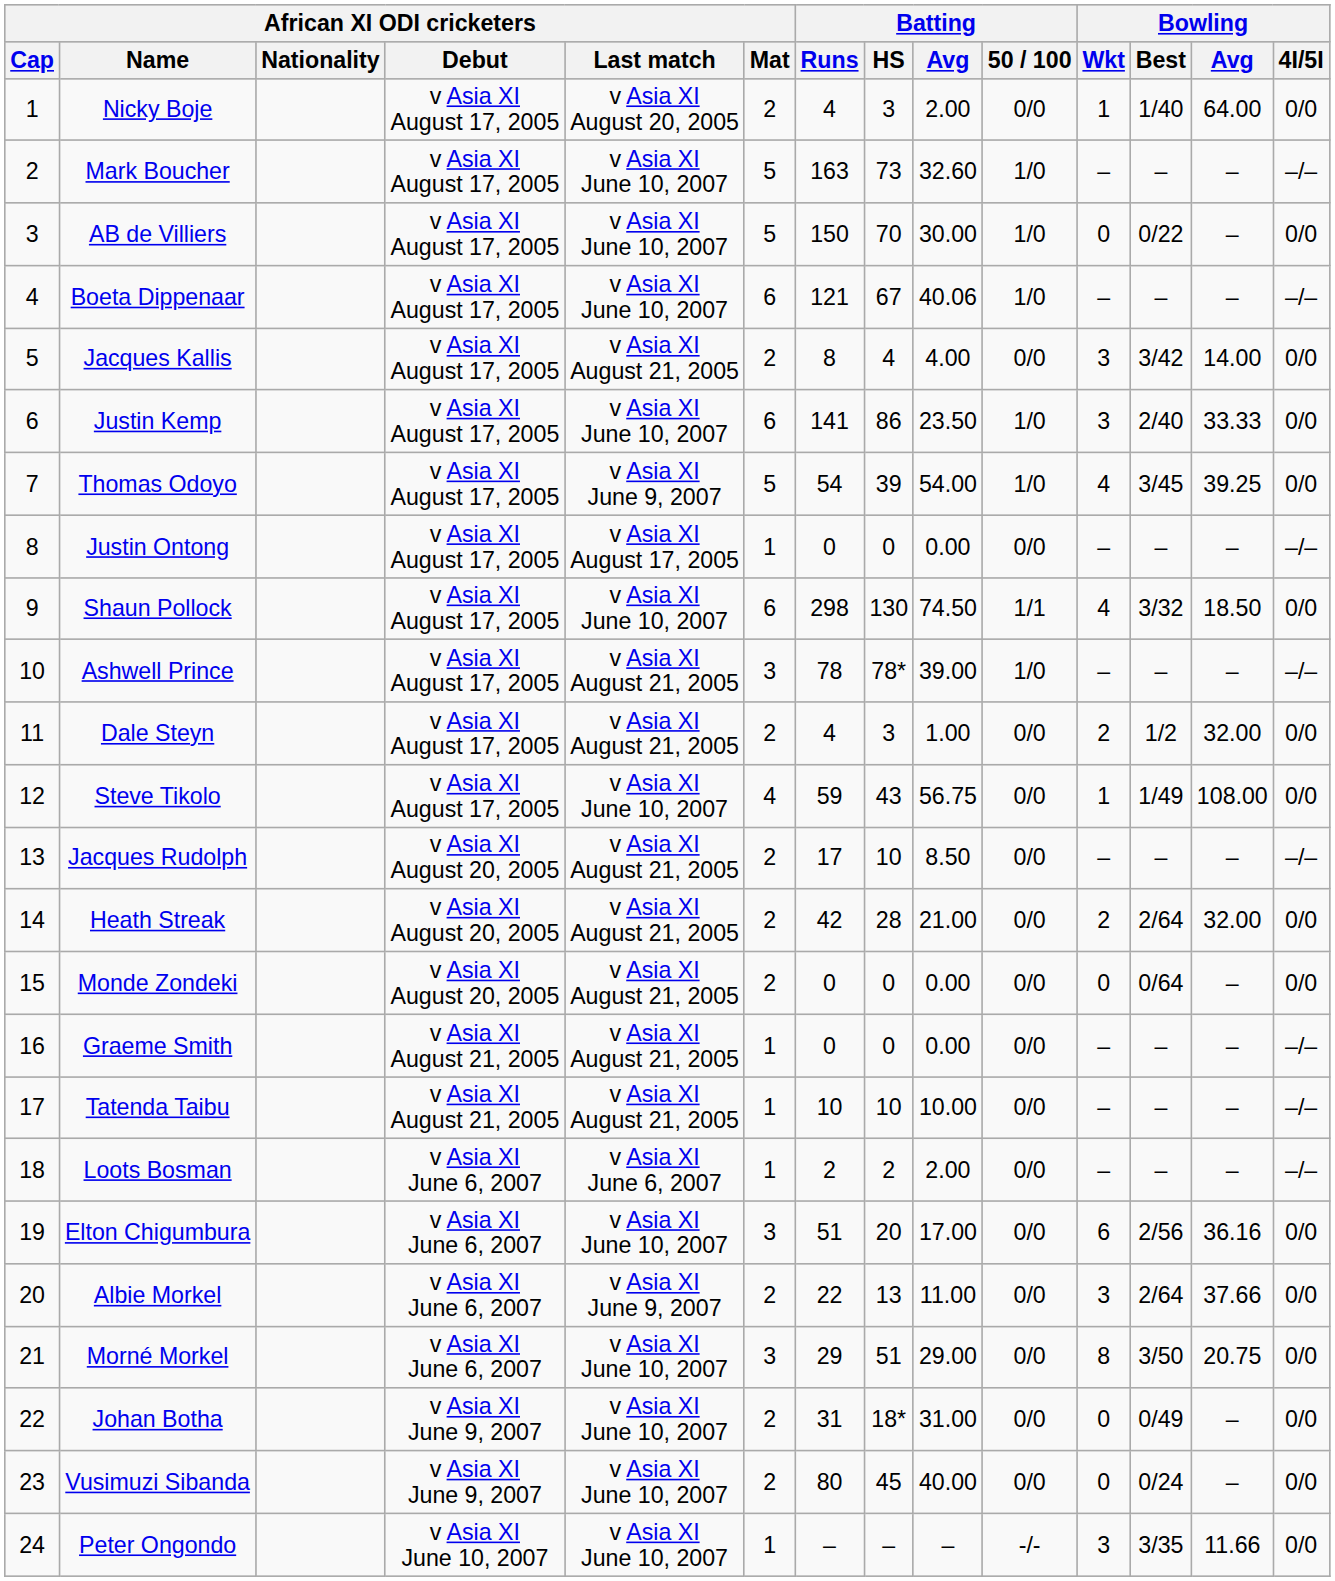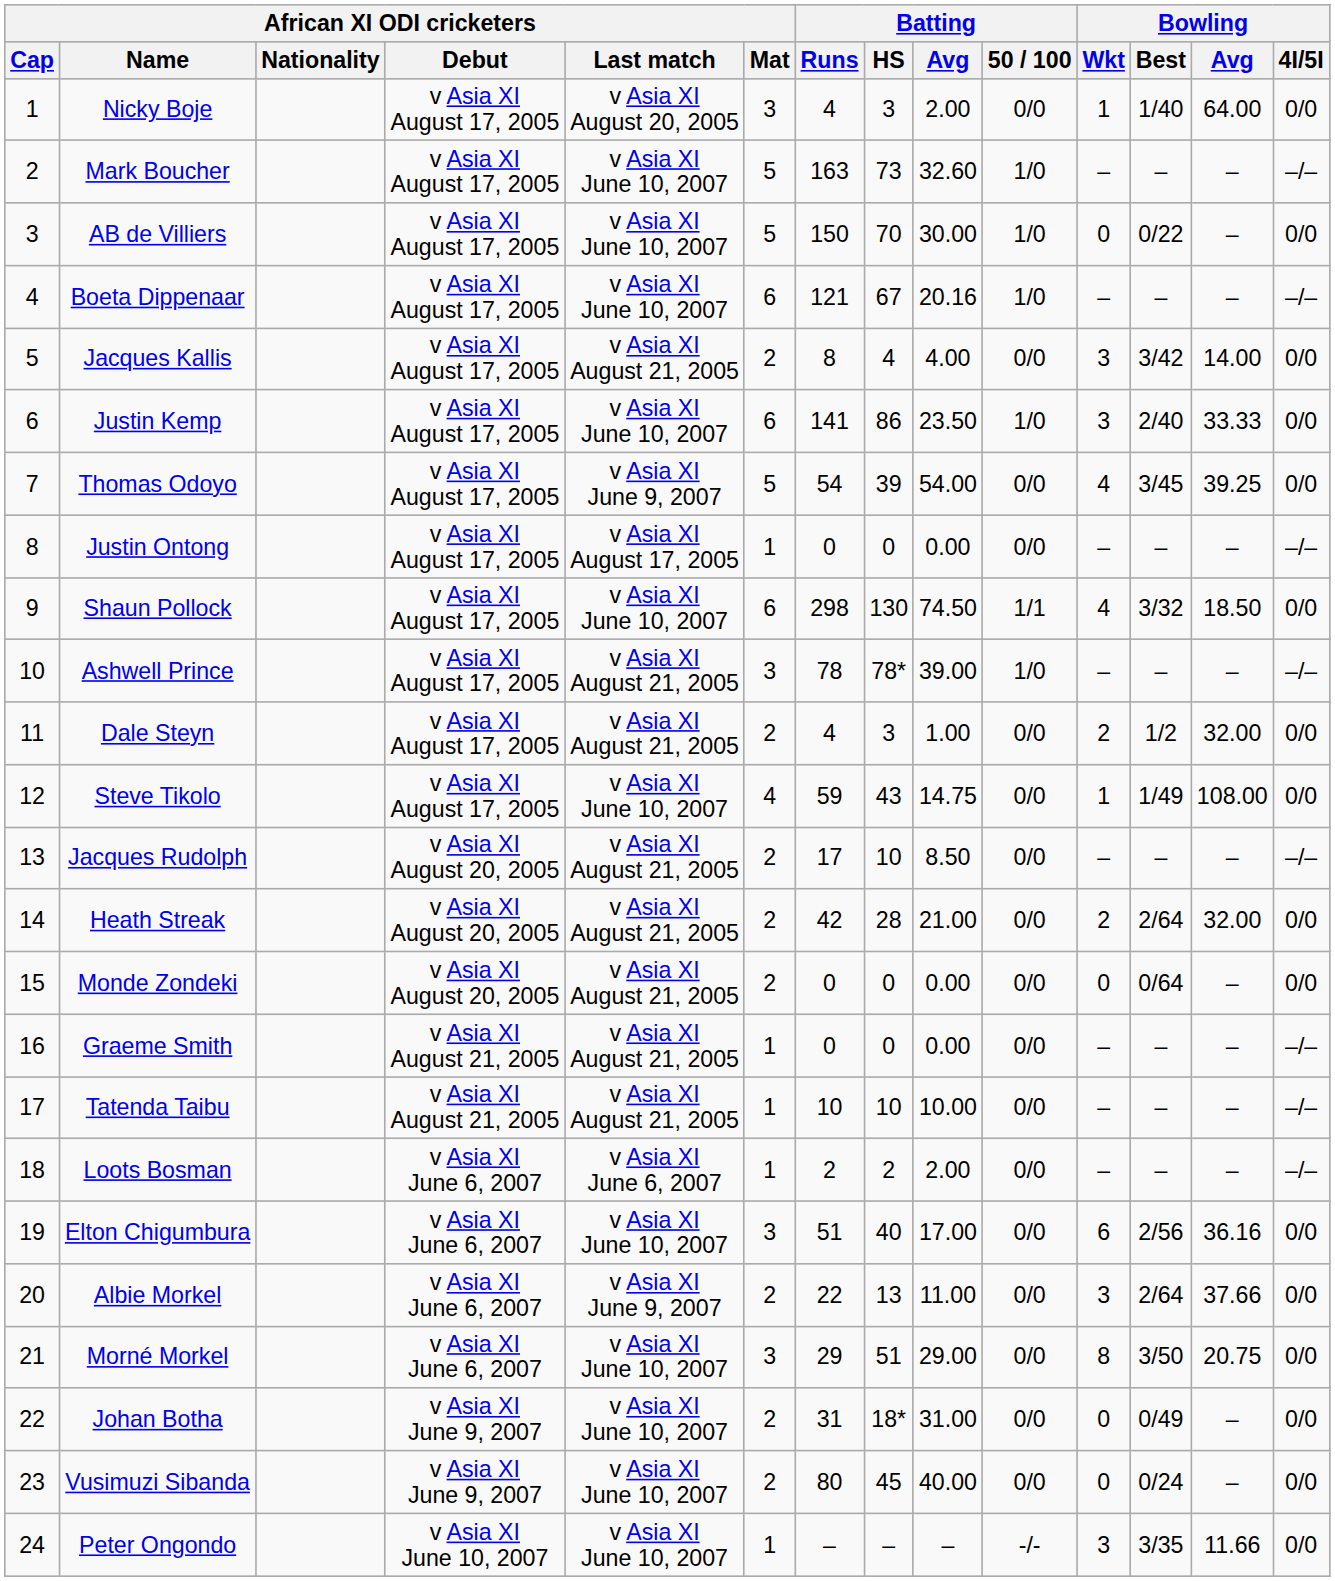Nicky Boje | African XI ODI cricketers / Mat: 2 -> 3
Boeta Dippenaar | Batting / Avg: 40.06 -> 20.16
Thomas Odoyo | Batting / 50 / 100: 1/0 -> 0/0
Steve Tikolo | Batting / Avg: 56.75 -> 14.75
Elton Chigumbura | Batting / HS: 20 -> 40
